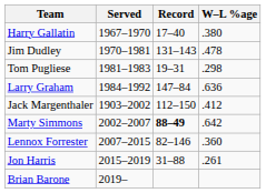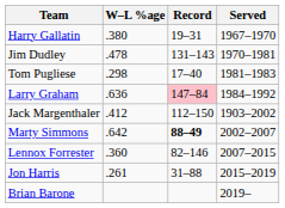columns swapped: Served <-> W–L %age
Harry Gallatin | Record: 17–40 -> 19–31
Tom Pugliese | Record: 19–31 -> 17–40
Larry Graham | Record: no background -> pink background
